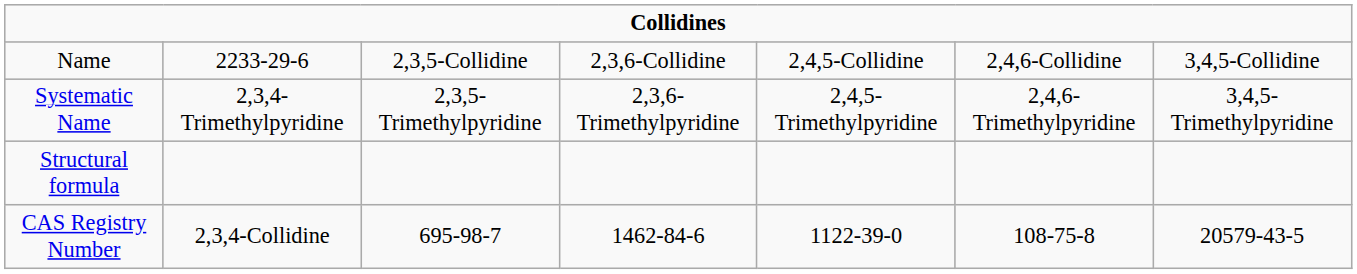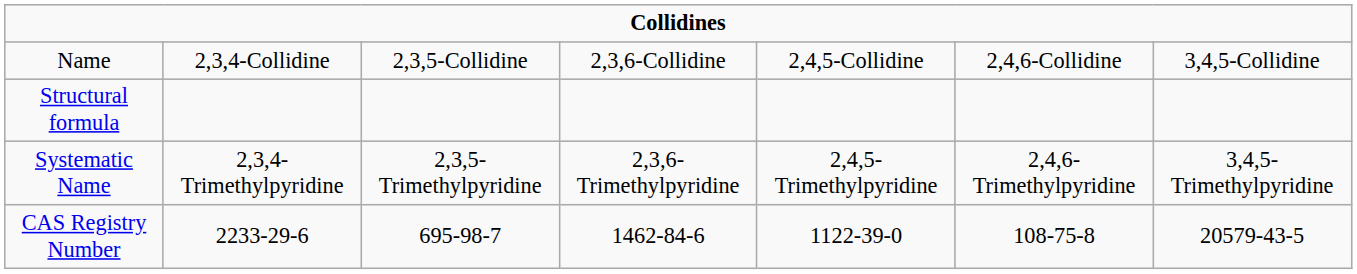Name | column 2: 2233-29-6 -> 2,3,4-Collidine
rows swapped: Systematic Name <-> Structural formula
CAS Registry Number | column 2: 2,3,4-Collidine -> 2233-29-6
